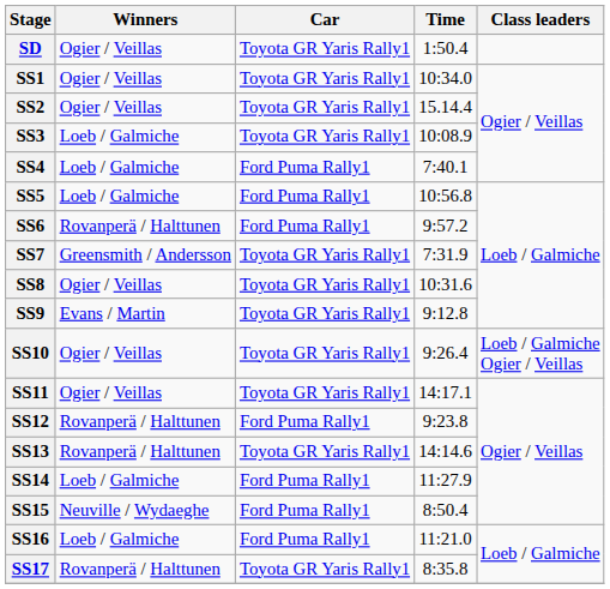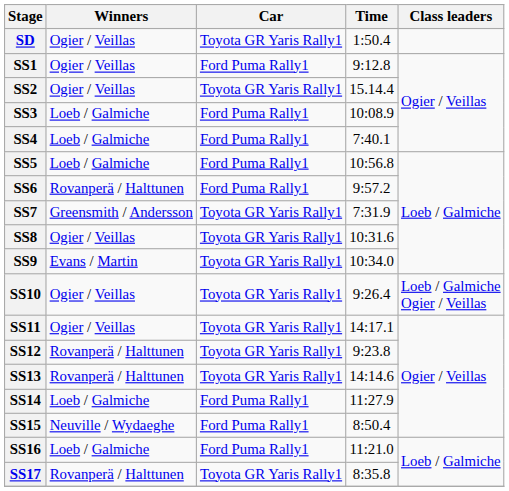SS1 | Car: Toyota GR Yaris Rally1 -> Ford Puma Rally1
SS1 | Time: 10:34.0 -> 9:12.8
SS3 | Car: Toyota GR Yaris Rally1 -> Ford Puma Rally1
SS9 | Time: 9:12.8 -> 10:34.0
SS12 | Car: Ford Puma Rally1 -> Toyota GR Yaris Rally1
